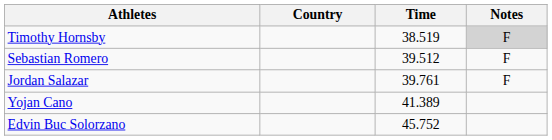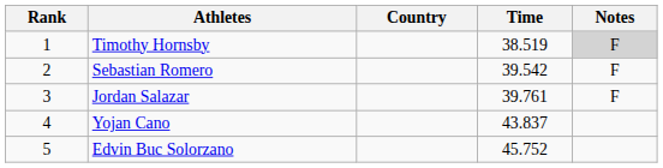+ column: Rank | 1 | 2 | 3 | 4 | 5
Sebastian Romero | Time: 39.512 -> 39.542
Yojan Cano | Time: 41.389 -> 43.837
